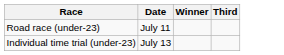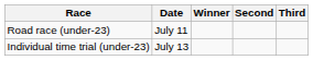+ column: Second
